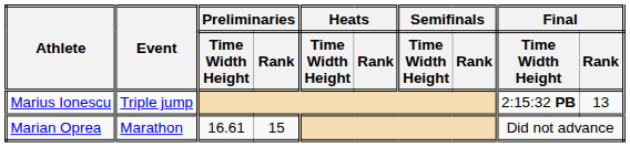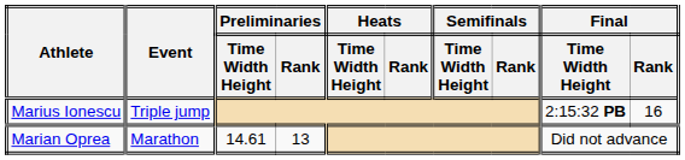Marius Ionescu | Final / Rank: 13 -> 16
Marian Oprea | Preliminaries / Time Width Height: 16.61 -> 14.61
Marian Oprea | Preliminaries / Rank: 15 -> 13
